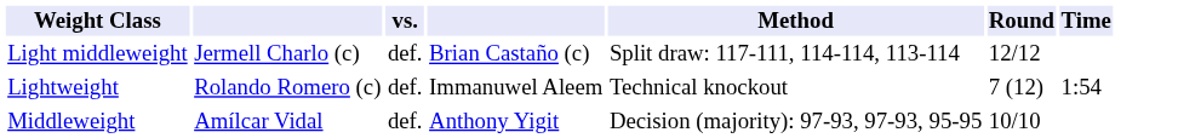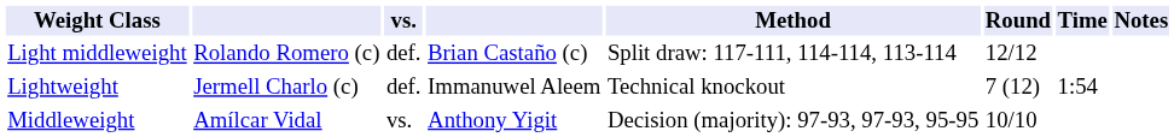+ column: Notes
Light middleweight | column 2: Jermell Charlo (c) -> Rolando Romero (c)
Lightweight | column 2: Rolando Romero (c) -> Jermell Charlo (c)
Middleweight | vs.: def. -> vs.
